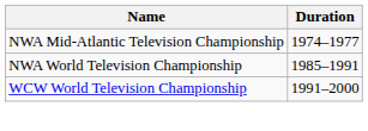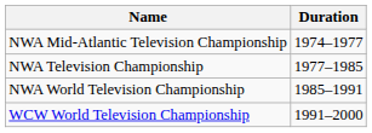+ row: NWA Television Championship | 1977–1985
